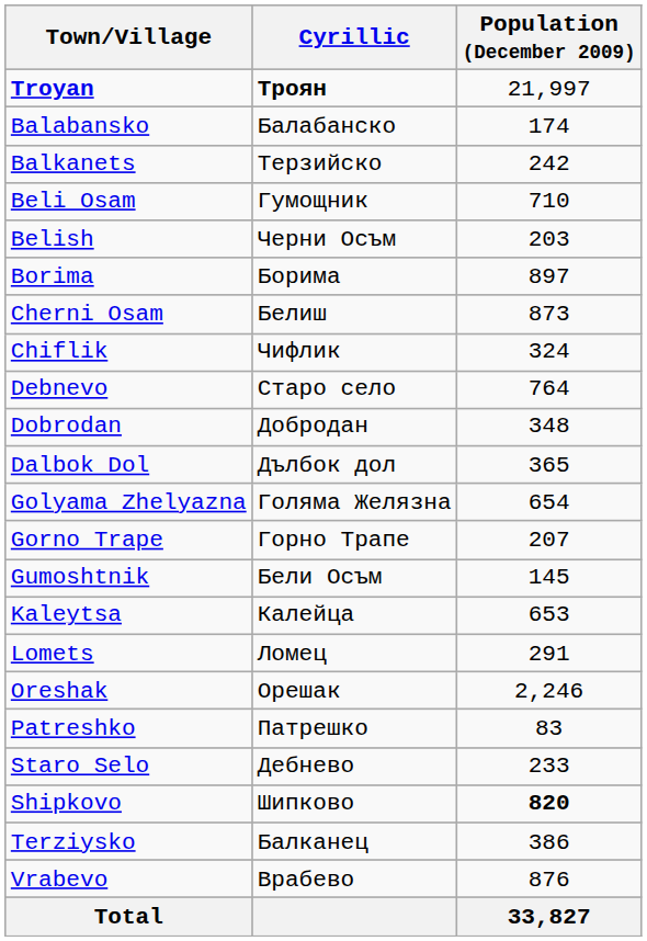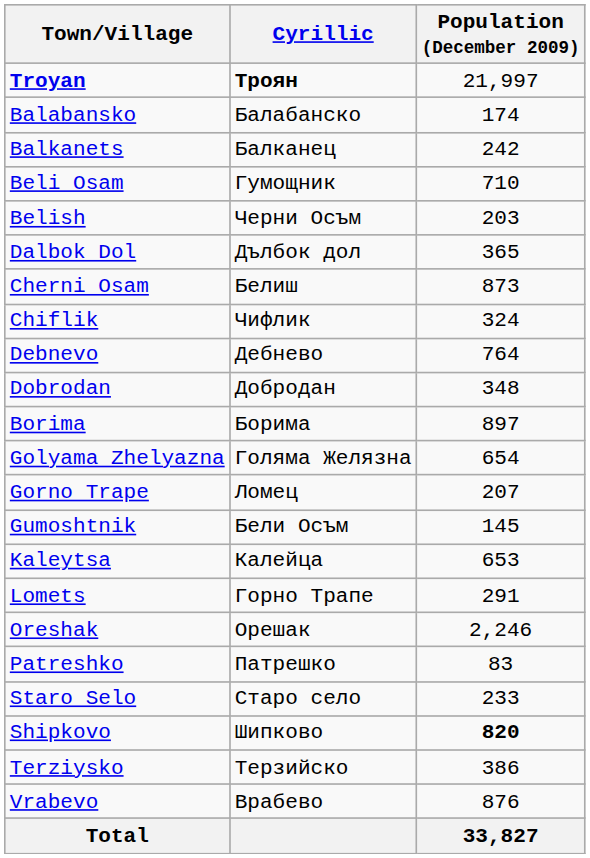Balkanets | Cyrillic: Терзийско -> Балканец
rows swapped: Borima <-> Dalbok Dol
Debnevo | Cyrillic: Старо село -> Дебнево
Gorno Trape | Cyrillic: Горно Трапе -> Ломец
Lomets | Cyrillic: Ломец -> Горно Трапе
Staro Selo | Cyrillic: Дебнево -> Старо село
Terziysko | Cyrillic: Балканец -> Терзийско
